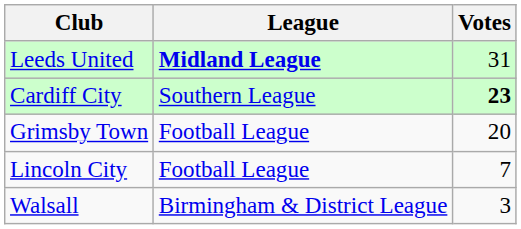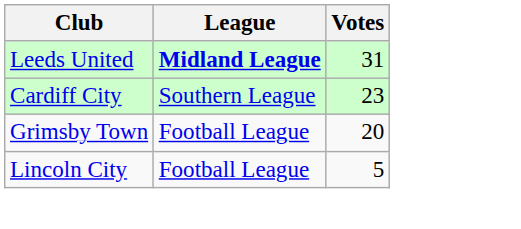Cardiff City | Votes: bold -> normal
Lincoln City | Votes: 7 -> 5
- row: Walsall | Birmingham & District League | 3
